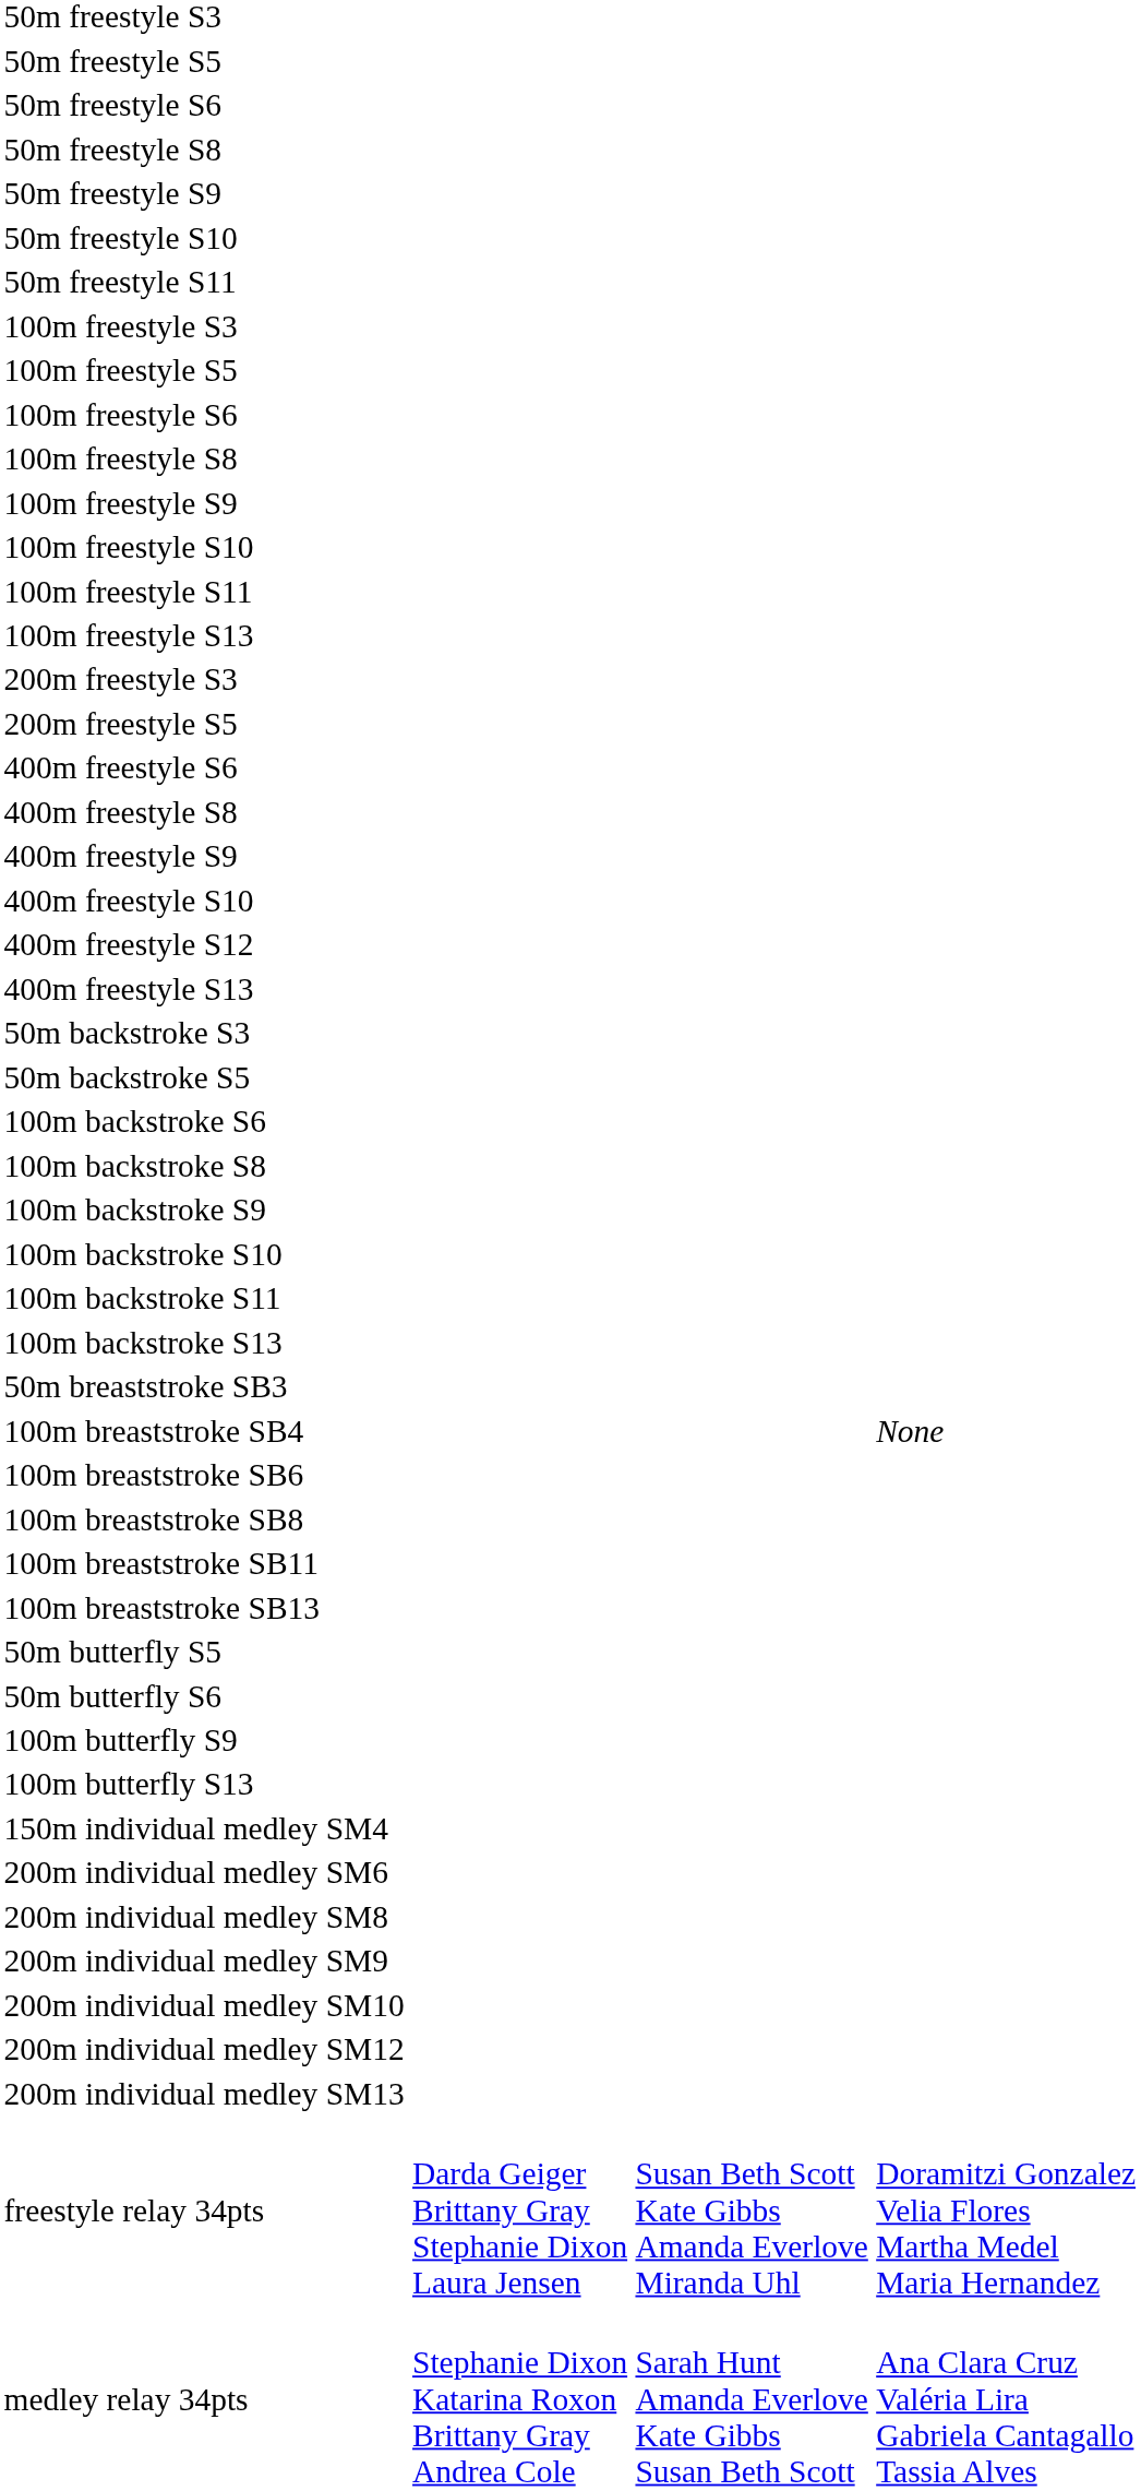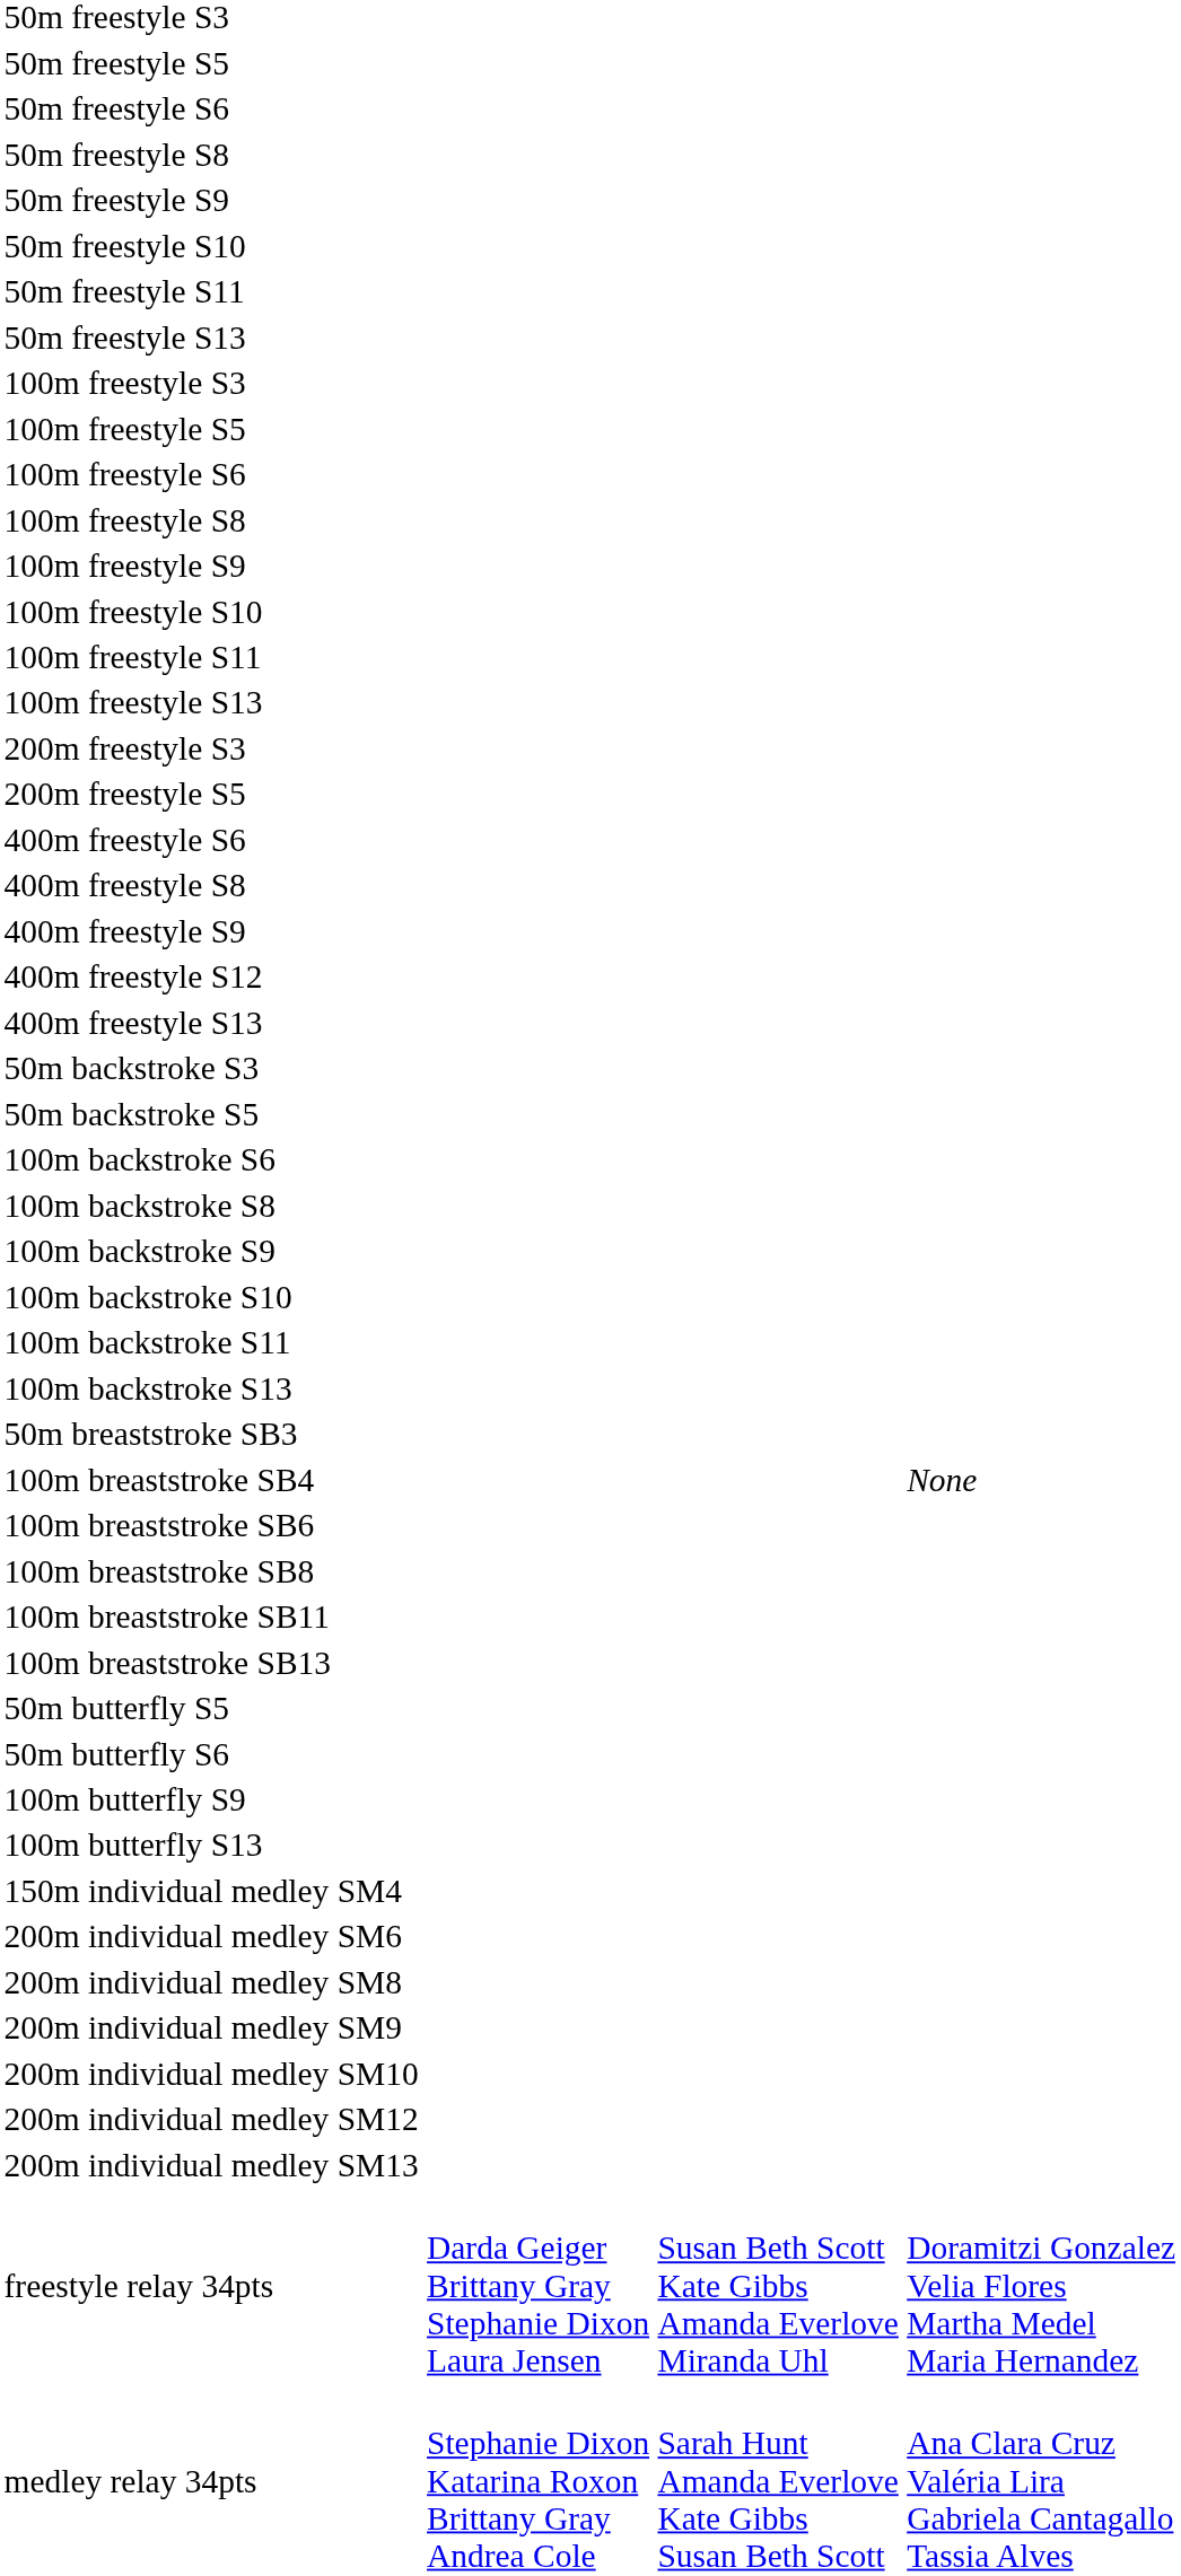+ row: 50m freestyle S13
- row: 400m freestyle S10
